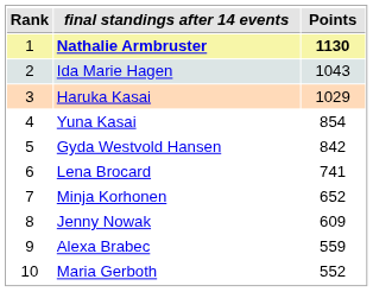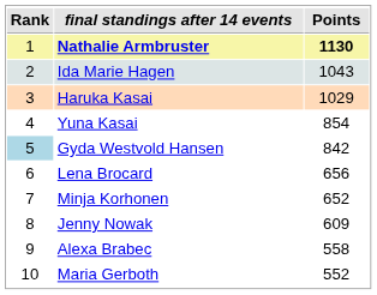Gyda Westvold Hansen | Rank: no background -> lightblue background
Lena Brocard | Points: 741 -> 656
Alexa Brabec | Points: 559 -> 558
